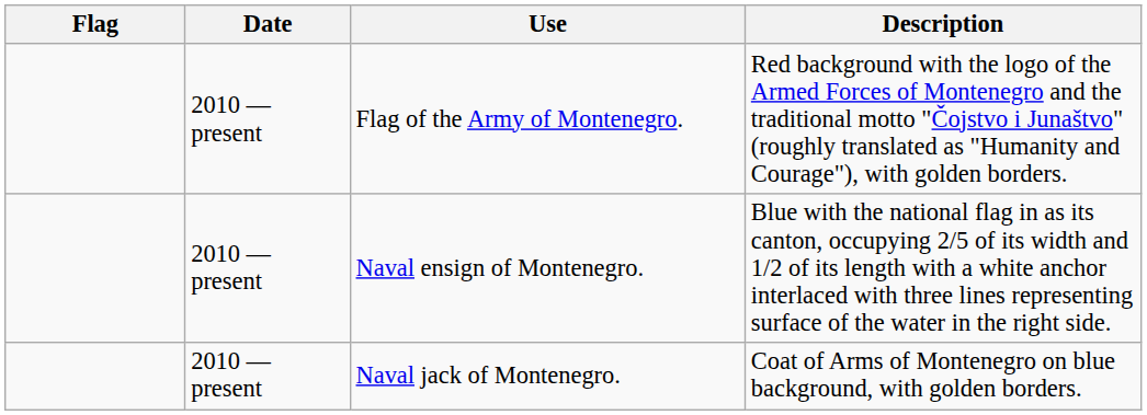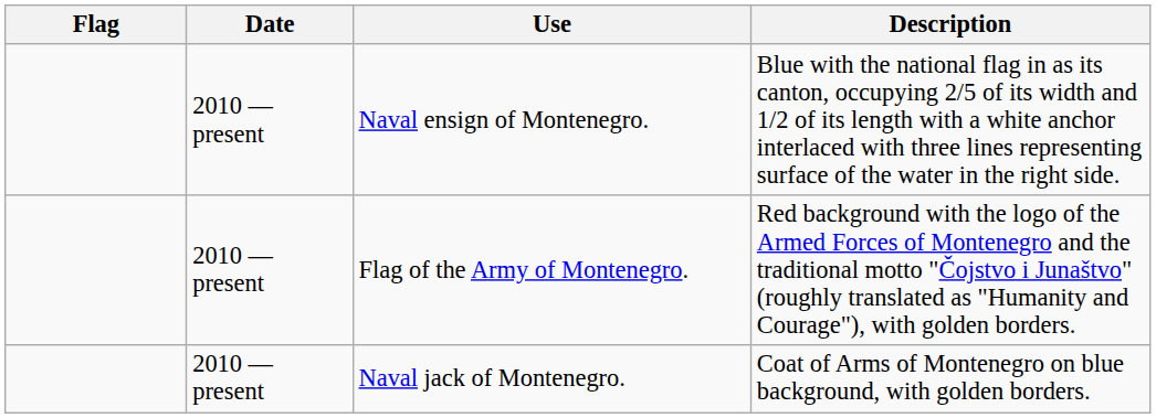rows swapped: Flag of the Army of Montenegro. <-> Naval ensign of Montenegro.
